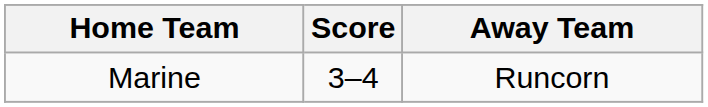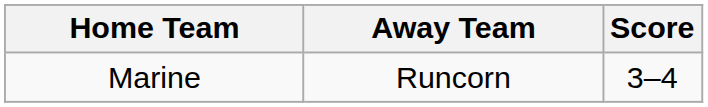columns swapped: Score <-> Away Team
